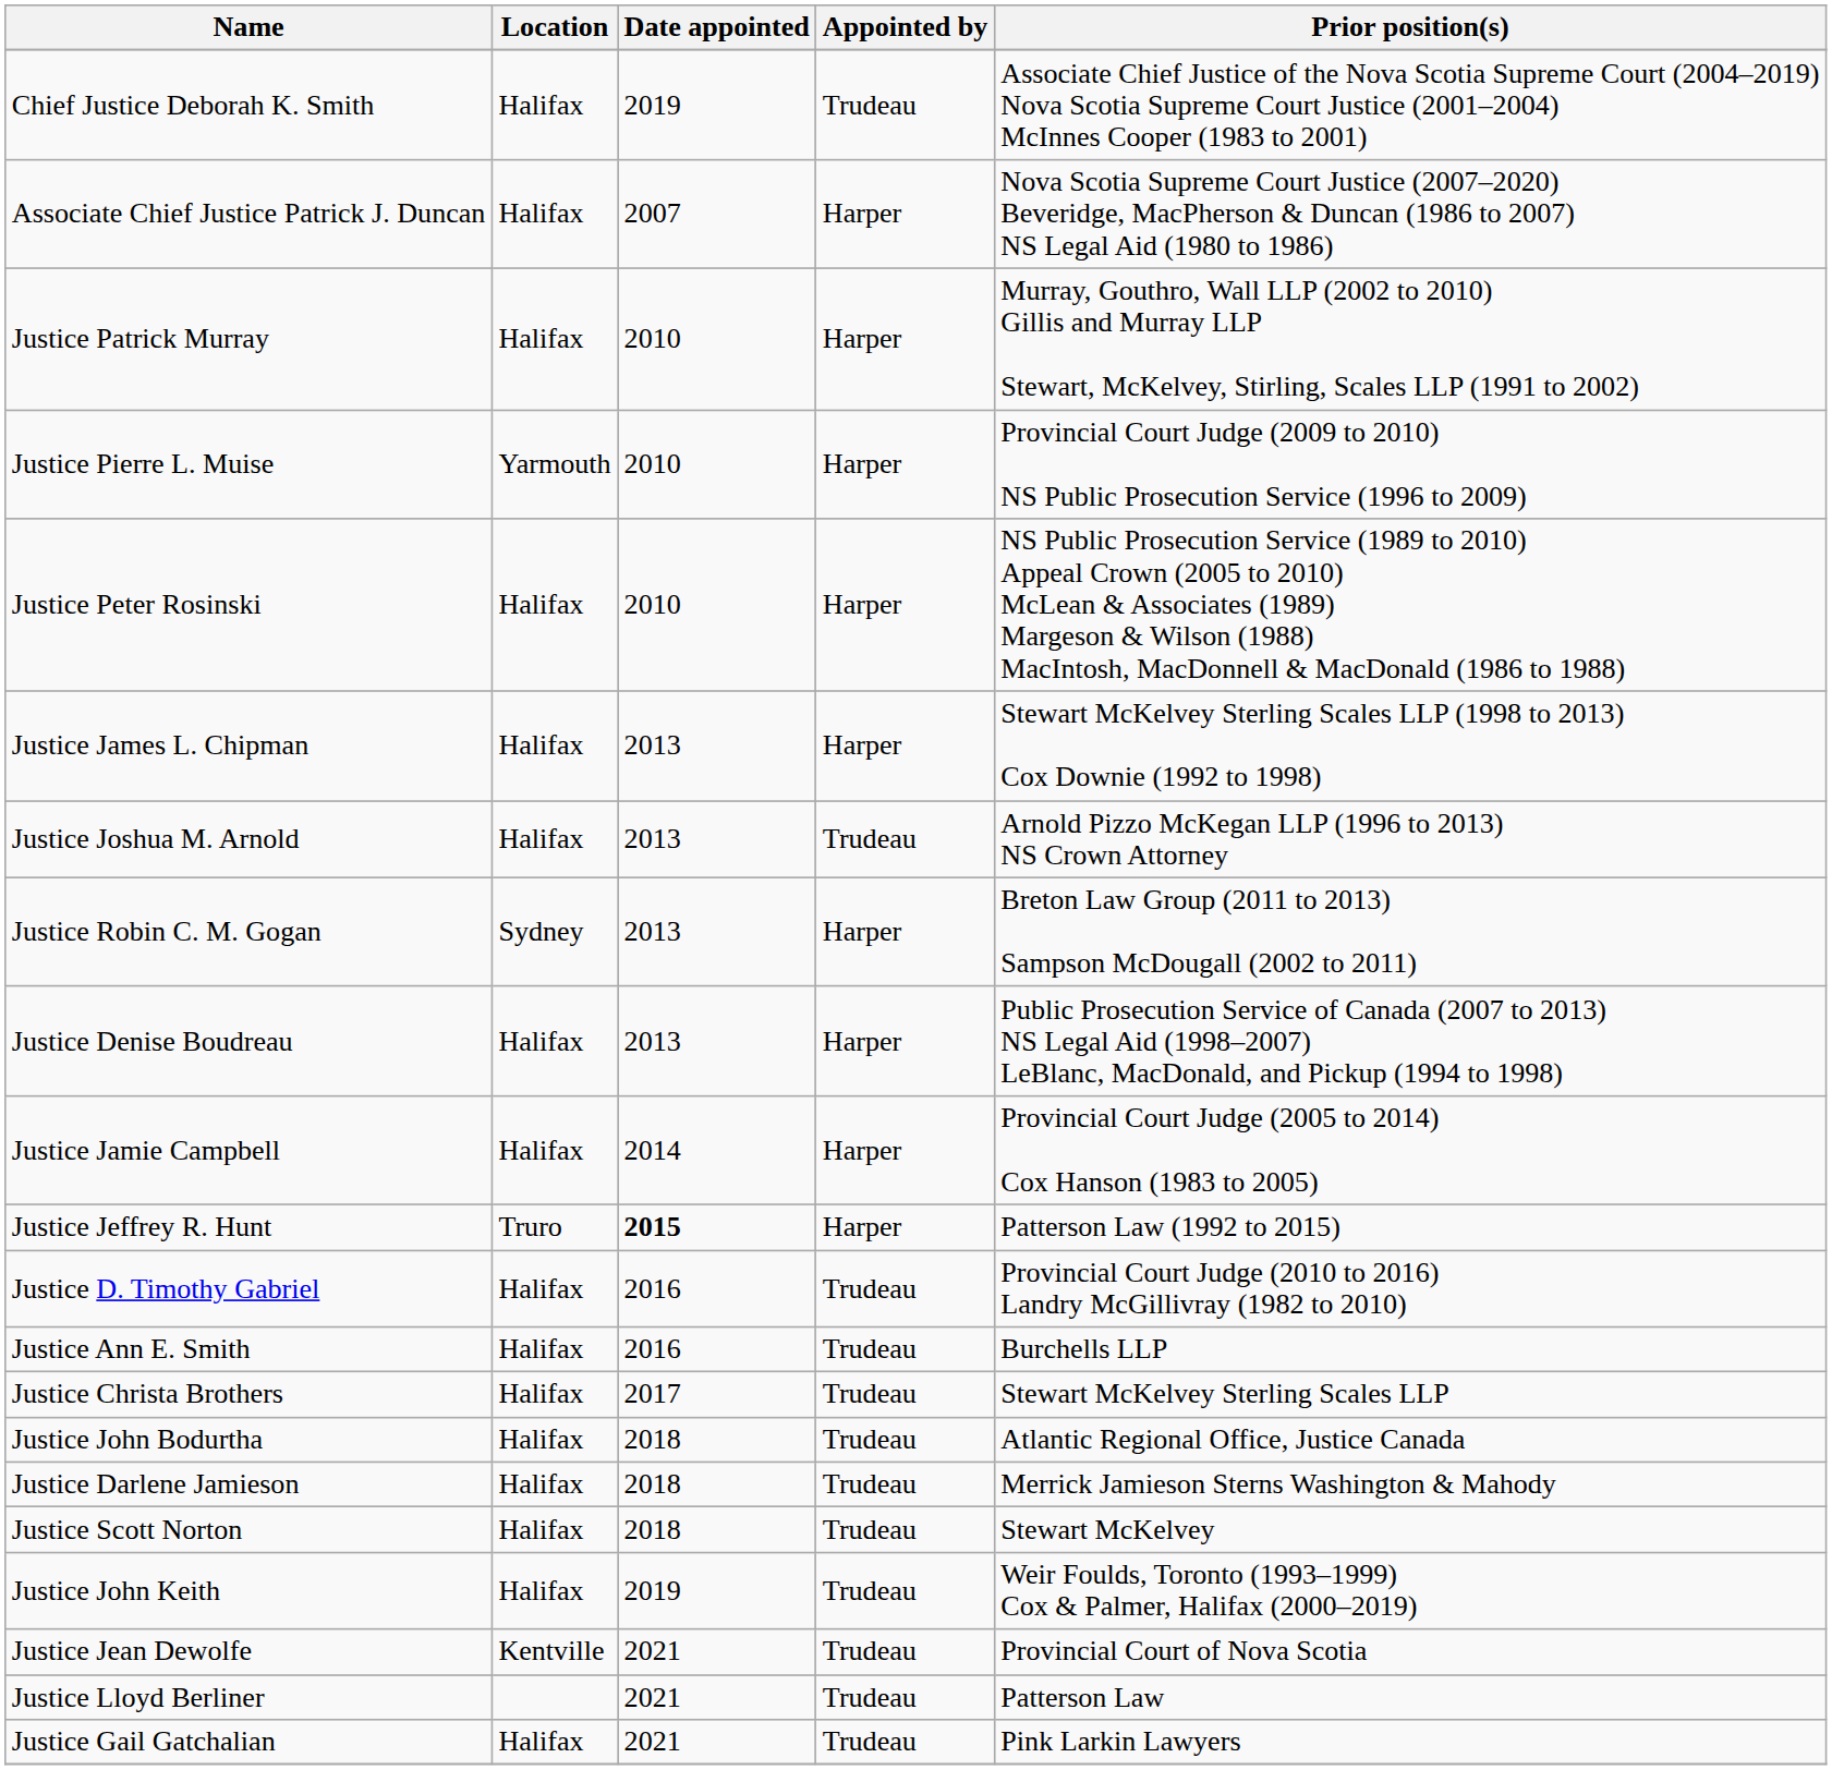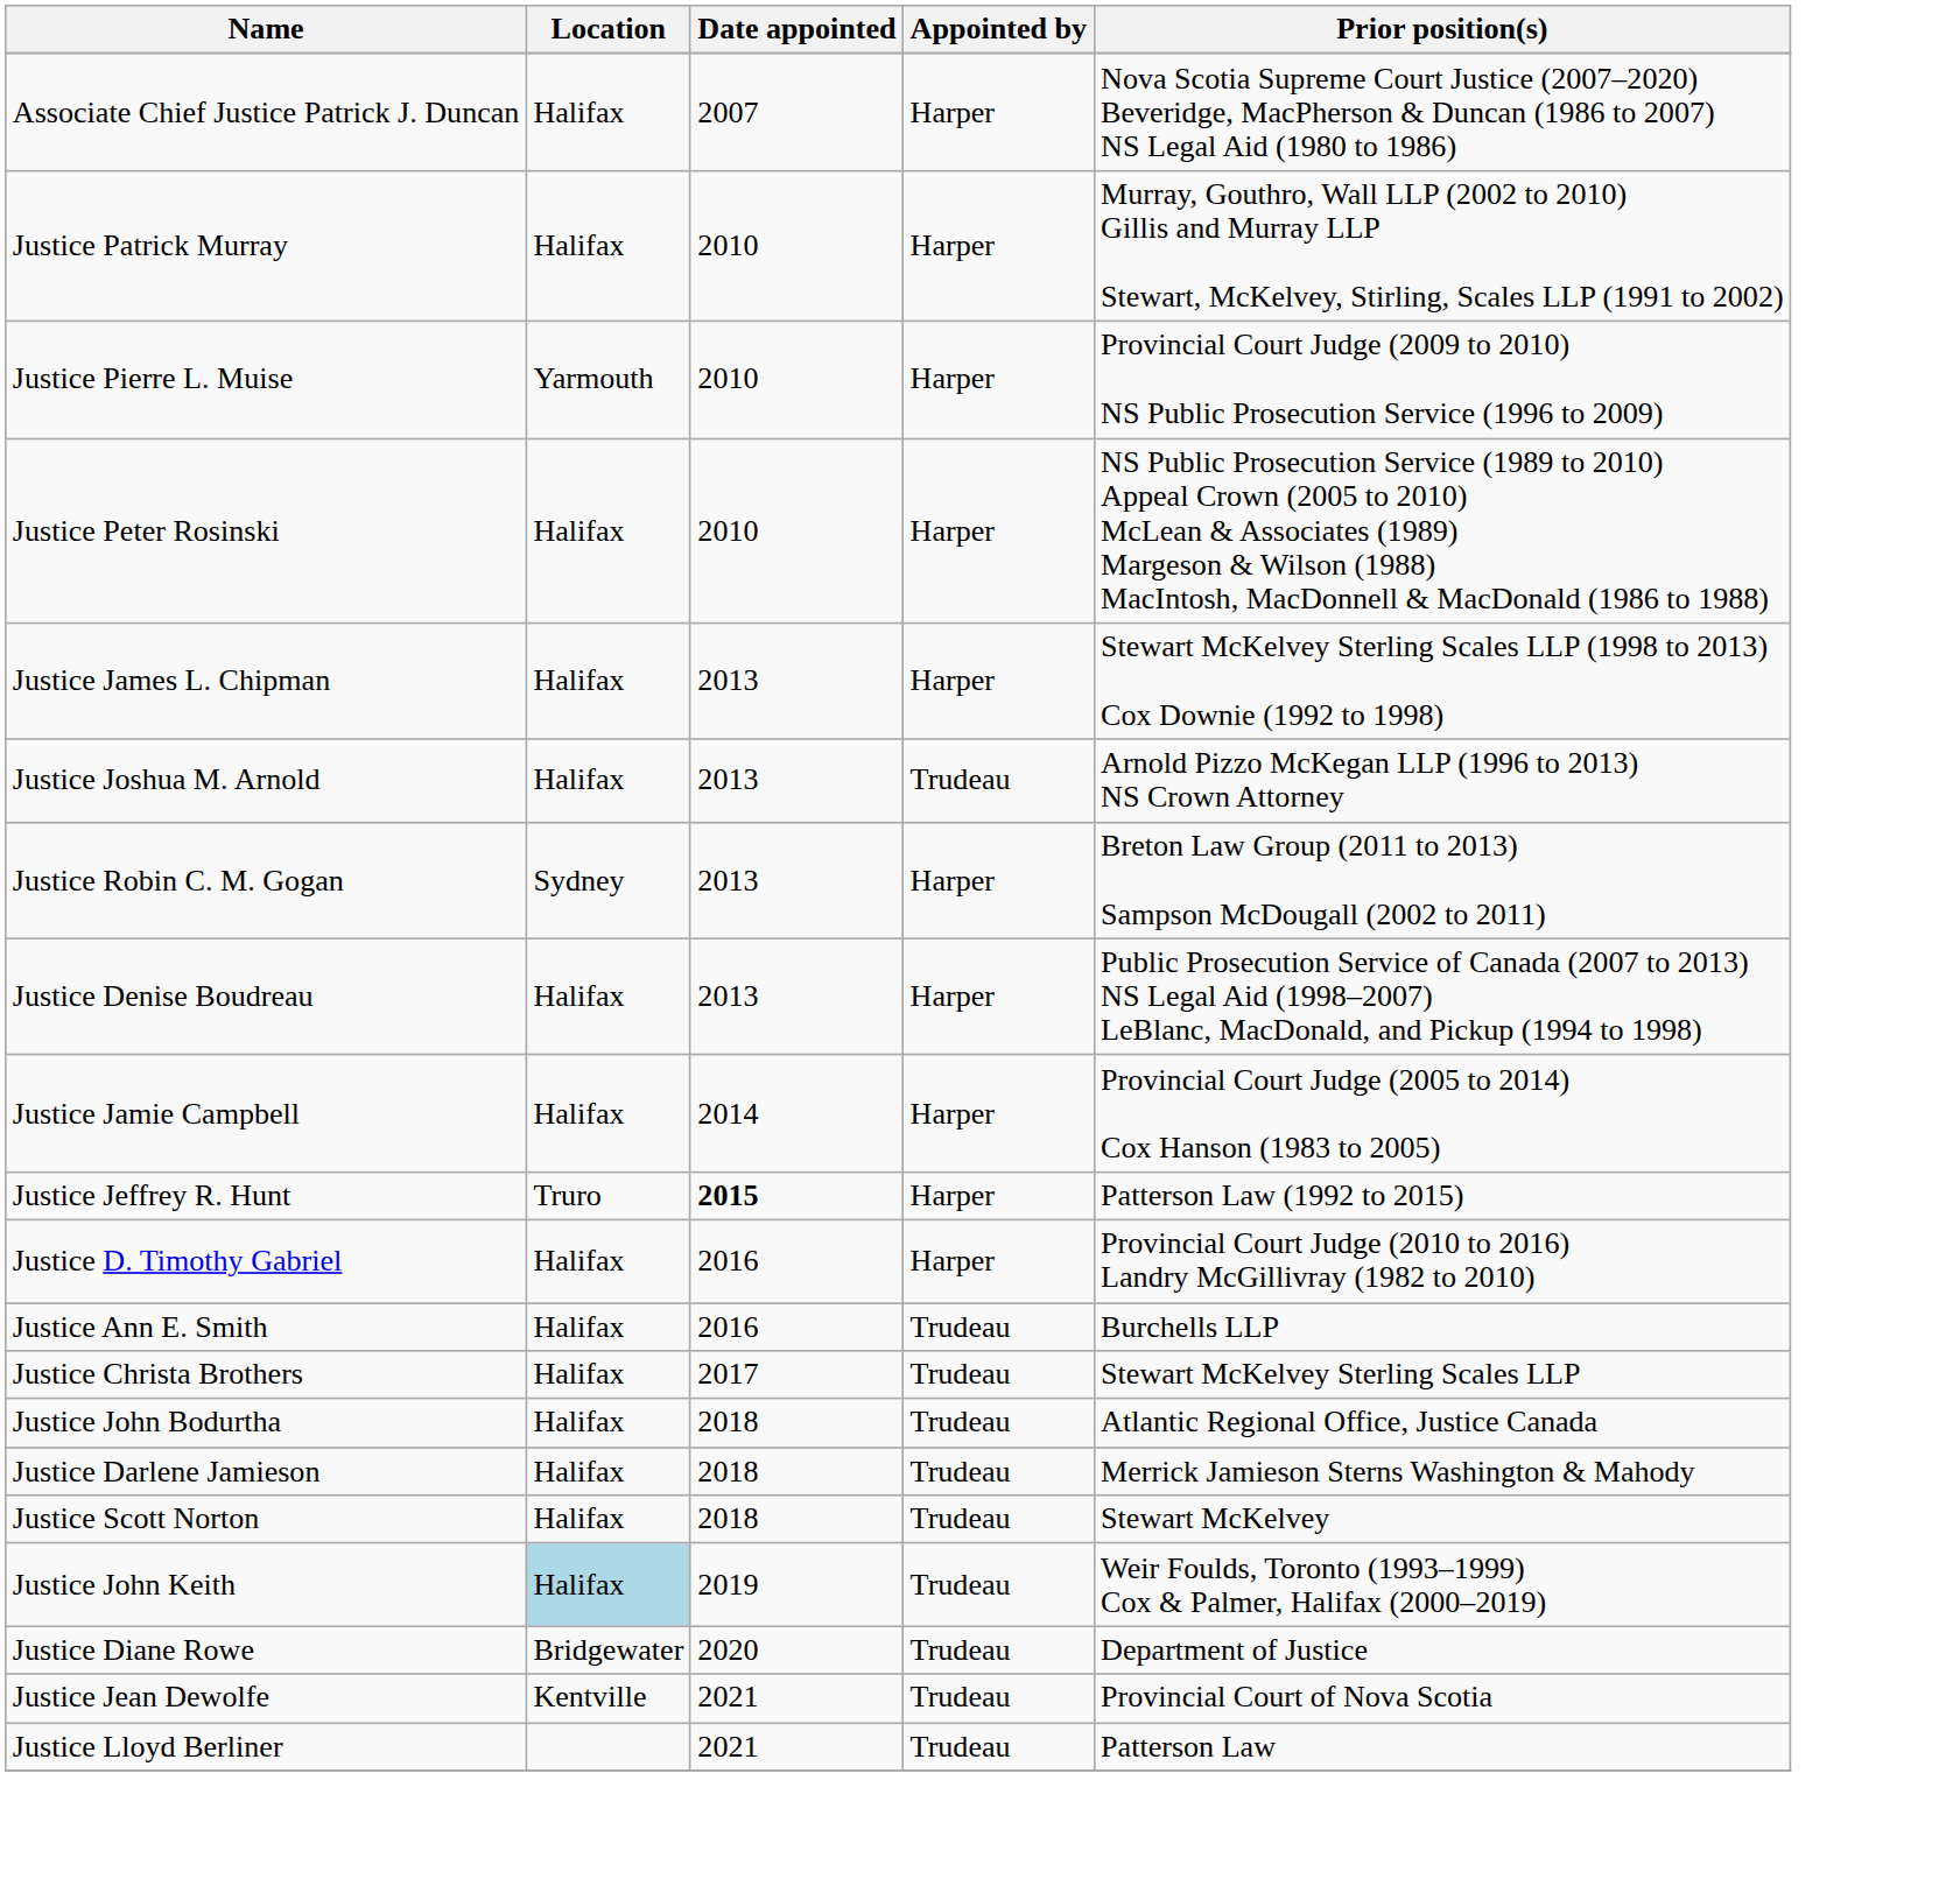- row: Chief Justice Deborah K. Smith | Halifax | 2019 | Trudeau | Associate Chief Justice of the Nova Scotia Supreme Court (2004–2019) Nova Scotia Supreme Court Justice (2001–2004) McInnes Cooper (1983 to 2001)
Justice D. Timothy Gabriel | Appointed by: Trudeau -> Harper
Justice John Keith | Location: no background -> lightblue background
+ row: Justice Diane Rowe | Bridgewater | 2020 | Trudeau | Department of Justice
- row: Justice Gail Gatchalian | Halifax | 2021 | Trudeau | Pink Larkin Lawyers
